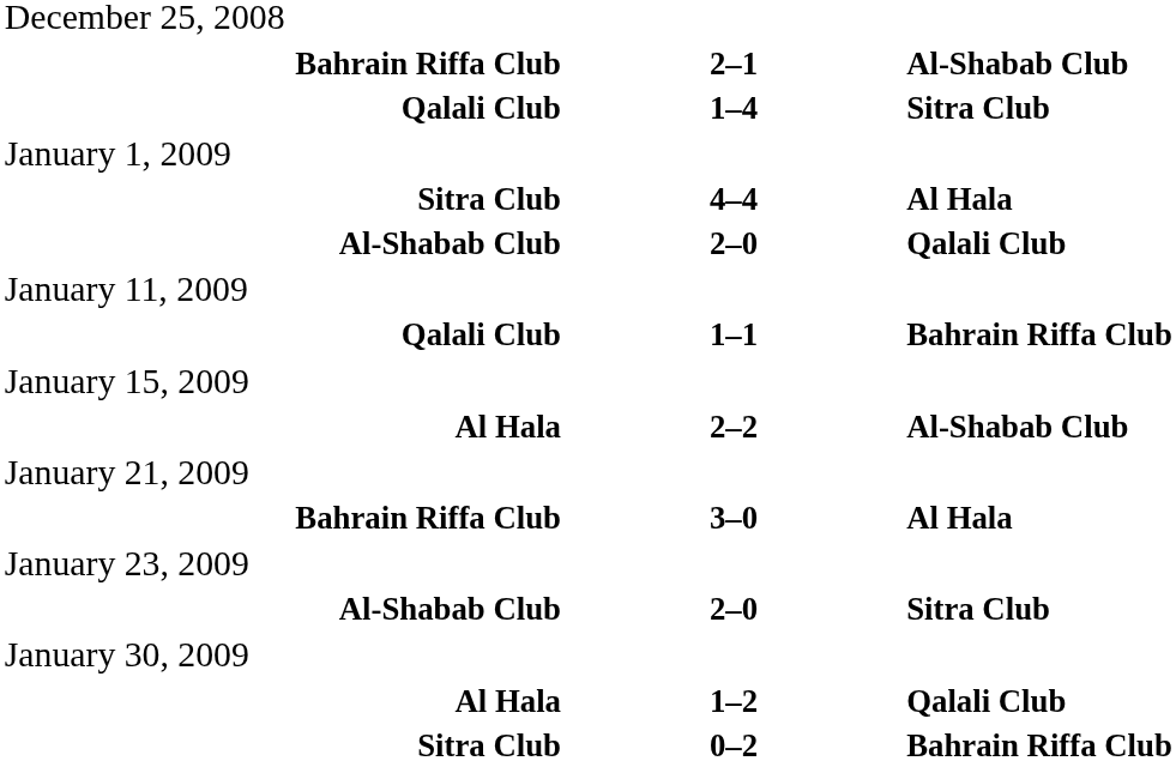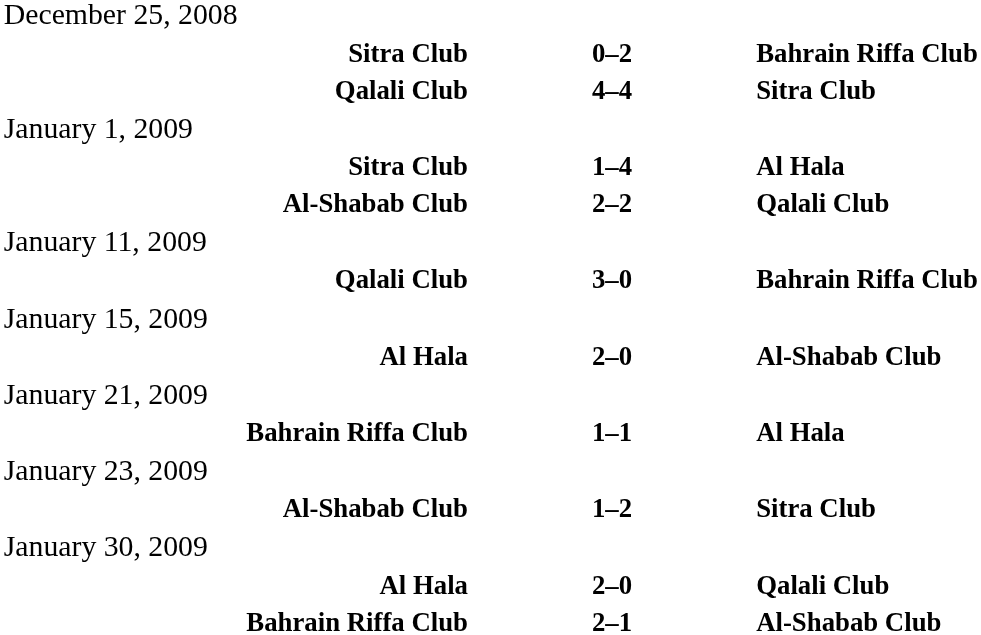rows swapped: Bahrain Riffa Club / Al-Shabab Club <-> Sitra Club / Bahrain Riffa Club
Qalali Club / Sitra Club | column 2: 1–4 -> 4–4
Sitra Club / Al Hala | column 2: 4–4 -> 1–4
Al-Shabab Club / Qalali Club | column 2: 2–0 -> 2–2
Qalali Club / Bahrain Riffa Club | column 2: 1–1 -> 3–0
Al Hala / Al-Shabab Club | column 2: 2–2 -> 2–0
Bahrain Riffa Club / Al Hala | column 2: 3–0 -> 1–1
Al-Shabab Club / Sitra Club | column 2: 2–0 -> 1–2
Al Hala / Qalali Club | column 2: 1–2 -> 2–0
